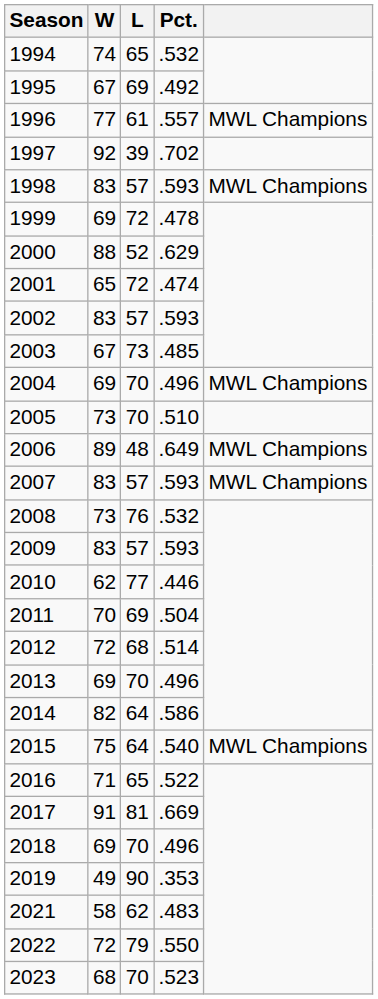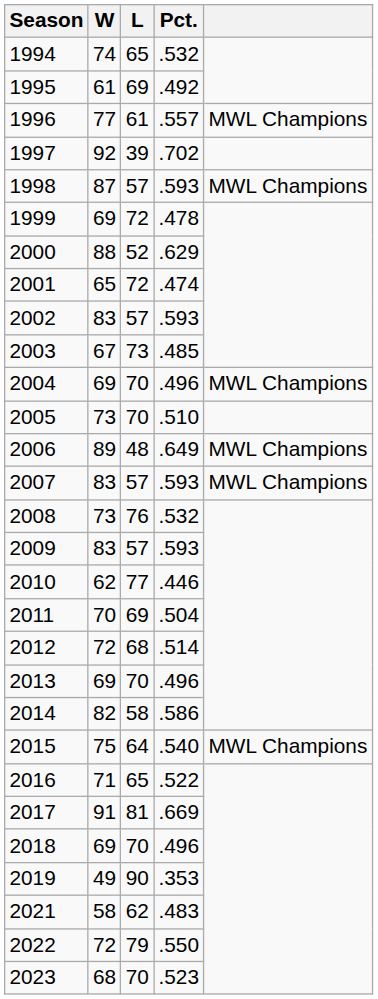1995 | W: 67 -> 61
1998 | W: 83 -> 87
2014 | L: 64 -> 58
